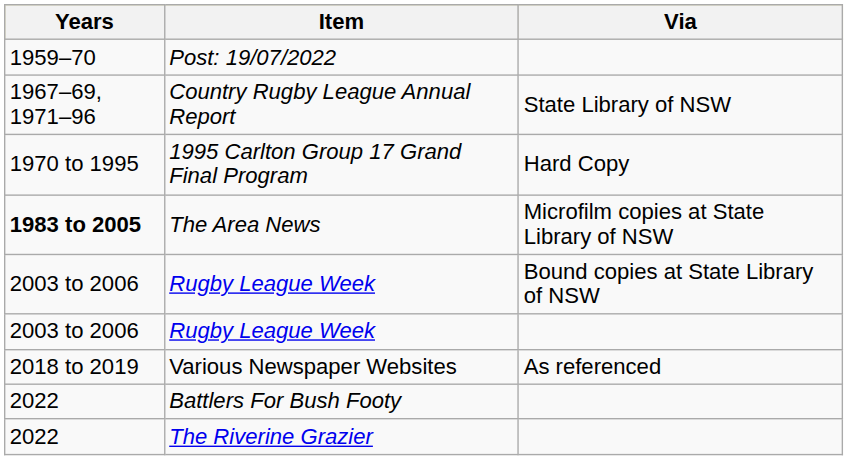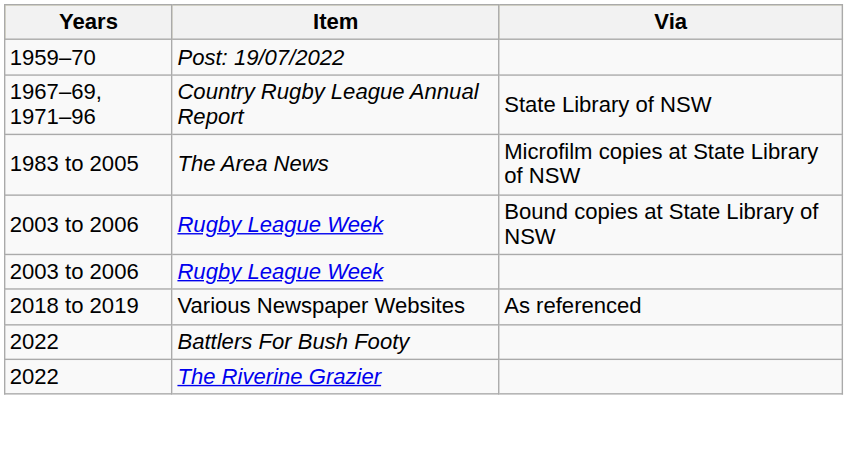- row: 1970 to 1995 | 1995 Carlton Group 17 Grand Final Program | Hard Copy
The Area News | Years: bold -> normal
